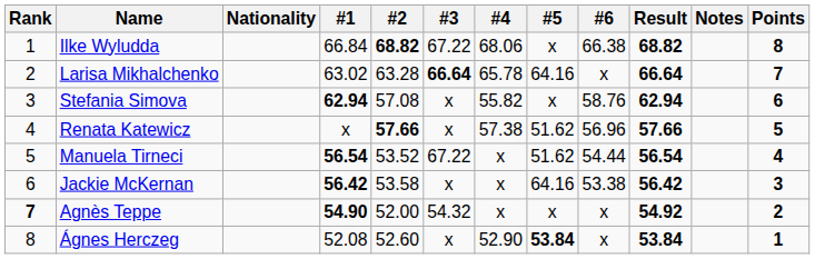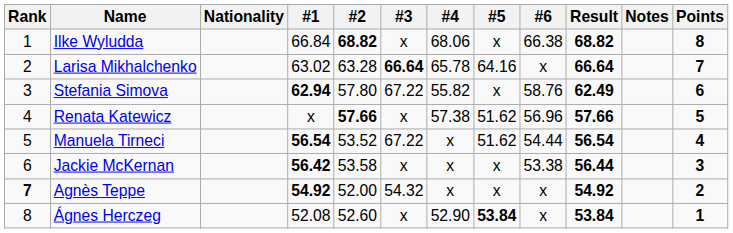Ilke Wyludda | #3: 67.22 -> x
Stefania Simova | #2: 57.08 -> 57.80
Stefania Simova | #3: x -> 67.22
Stefania Simova | Result: 62.94 -> 62.49
Jackie McKernan | #5: 64.16 -> x
Jackie McKernan | Result: 56.42 -> 56.44
Agnès Teppe | #1: 54.90 -> 54.92
